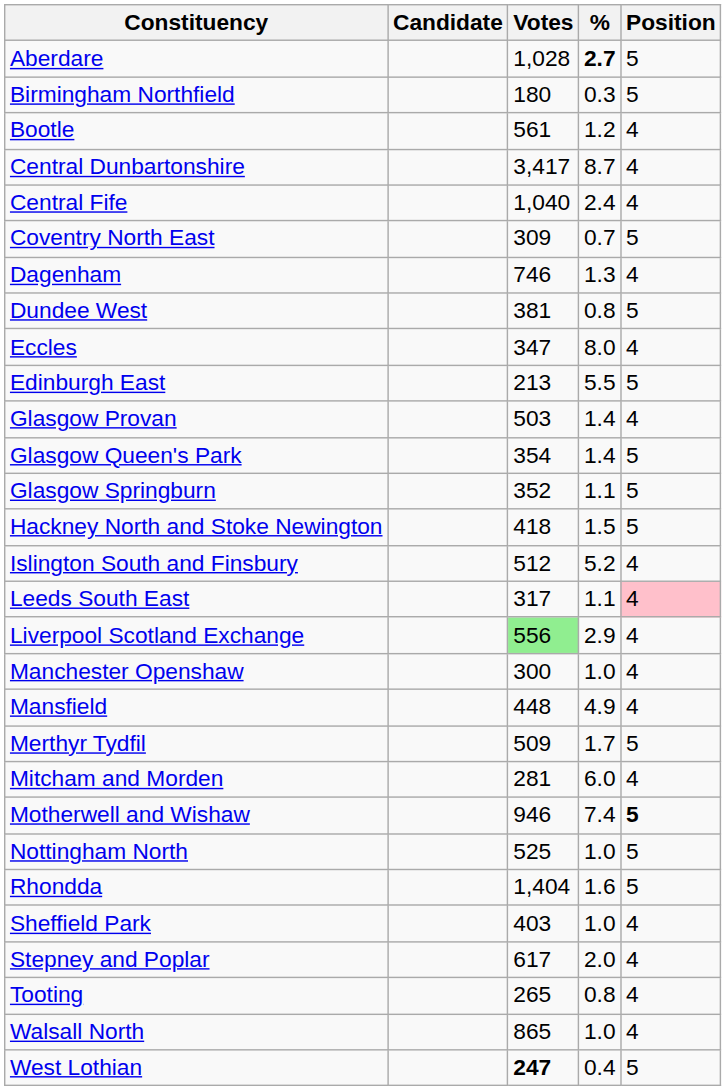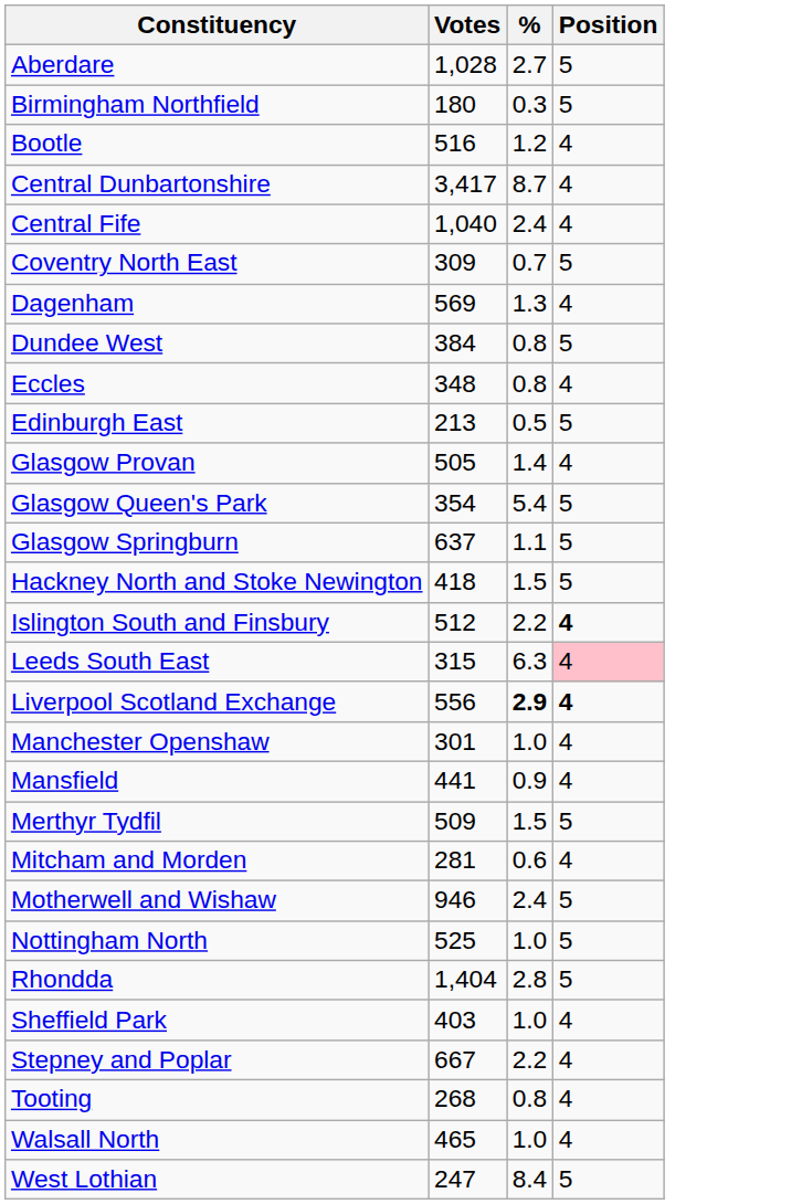- column: Candidate
Aberdare | %: bold -> normal
Bootle | Votes: 561 -> 516
Dagenham | Votes: 746 -> 569
Dundee West | Votes: 381 -> 384
Eccles | Votes: 347 -> 348
Eccles | %: 8.0 -> 0.8
Edinburgh East | %: 5.5 -> 0.5
Glasgow Provan | Votes: 503 -> 505
Glasgow Queen's Park | %: 1.4 -> 5.4
Glasgow Springburn | Votes: 352 -> 637
Islington South and Finsbury | %: 5.2 -> 2.2
Islington South and Finsbury | Position: normal -> bold
Leeds South East | Votes: 317 -> 315
Leeds South East | %: 1.1 -> 6.3
Liverpool Scotland Exchange | Votes: lightgreen background -> no background
Liverpool Scotland Exchange | %: normal -> bold
Liverpool Scotland Exchange | Position: normal -> bold
Manchester Openshaw | Votes: 300 -> 301
Mansfield | Votes: 448 -> 441
Mansfield | %: 4.9 -> 0.9
Merthyr Tydfil | %: 1.7 -> 1.5
Mitcham and Morden | %: 6.0 -> 0.6
Motherwell and Wishaw | %: 7.4 -> 2.4
Motherwell and Wishaw | Position: bold -> normal
Rhondda | %: 1.6 -> 2.8
Stepney and Poplar | Votes: 617 -> 667
Stepney and Poplar | %: 2.0 -> 2.2
Tooting | Votes: 265 -> 268
Walsall North | Votes: 865 -> 465
West Lothian | Votes: bold -> normal
West Lothian | %: 0.4 -> 8.4
